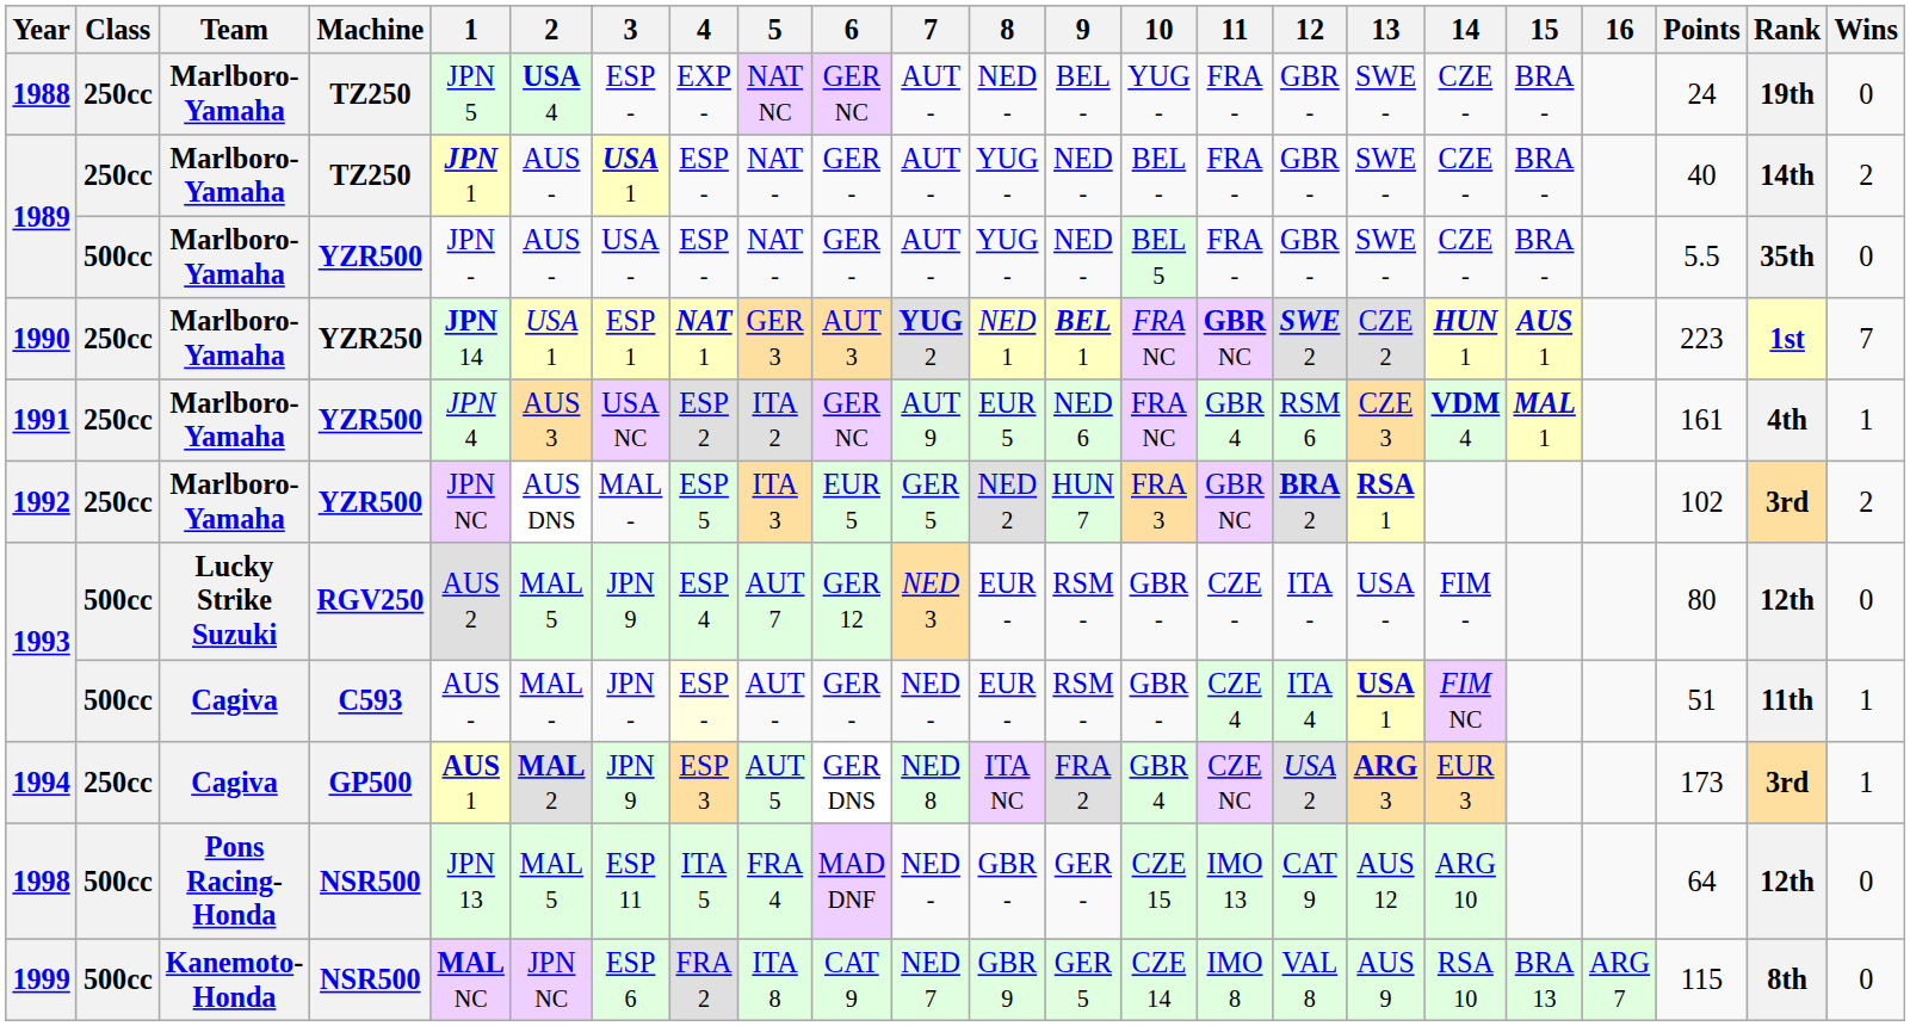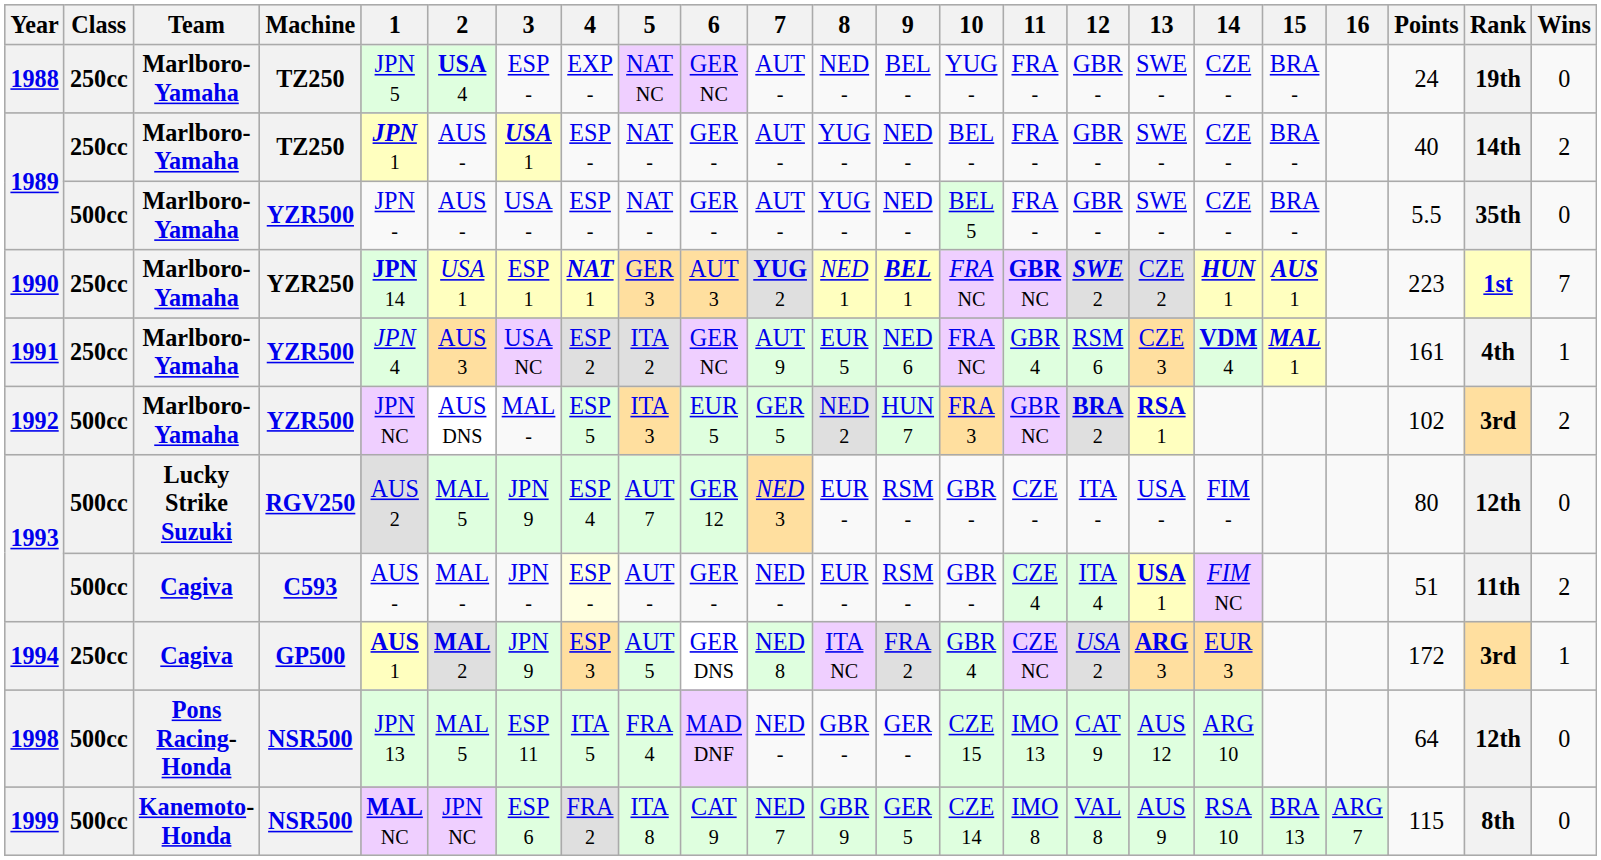1992 | Class: 250cc -> 500cc
1993 / C593 | Wins: 1 -> 2
1994 | Points: 173 -> 172
